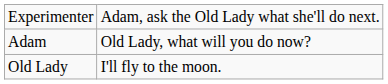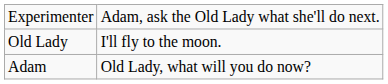rows swapped: Adam <-> Old Lady
